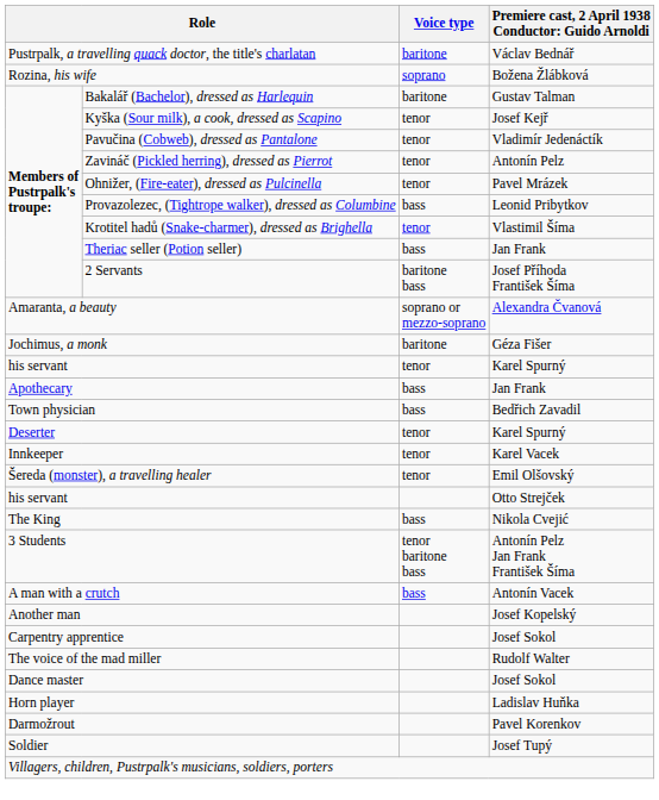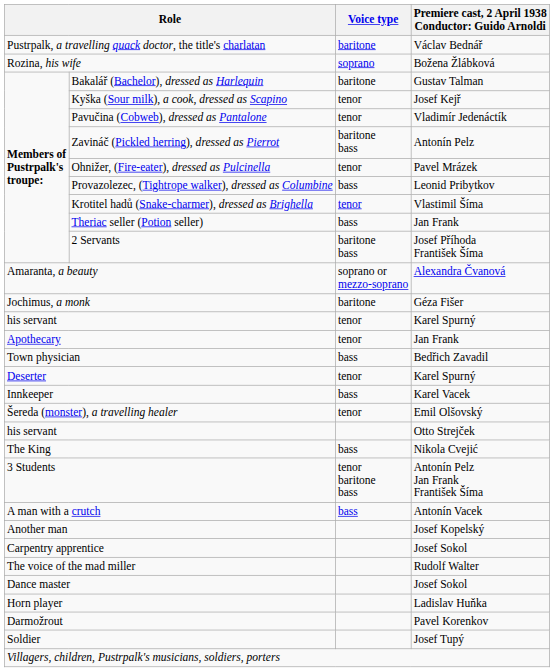Zavináč (Pickled herring), dressed as Pierrot | Voice type: tenor -> baritone bass
Apothecary | Voice type: bass -> tenor
Innkeeper | Voice type: tenor -> bass
